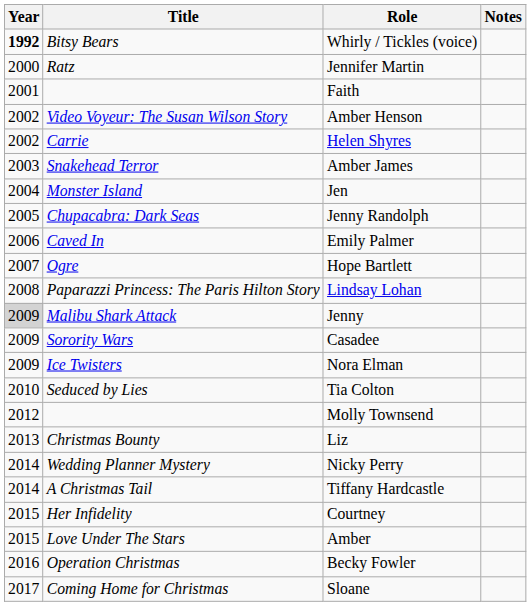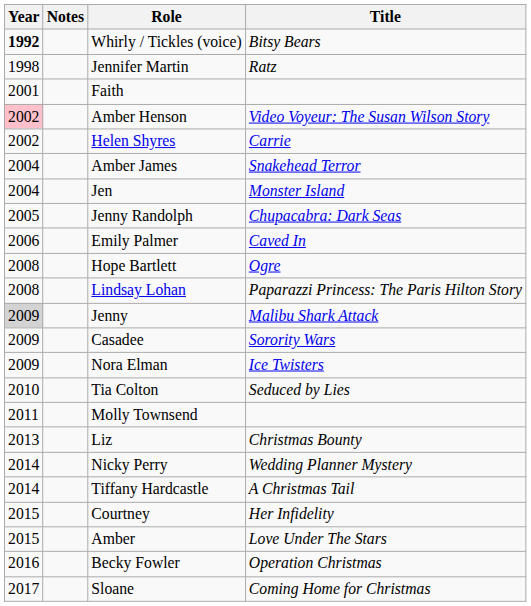columns swapped: Title <-> Notes
Jennifer Martin | Year: 2000 -> 1998
Amber Henson | Year: no background -> pink background
Amber James | Year: 2003 -> 2004
Hope Bartlett | Year: 2007 -> 2008
Molly Townsend | Year: 2012 -> 2011
